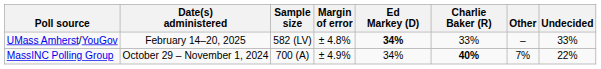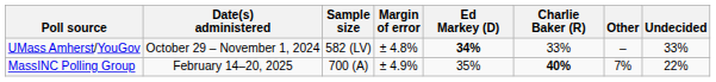UMass Amherst/YouGov | Date(s) administered: February 14–20, 2025 -> October 29 – November 1, 2024
MassINC Polling Group | Date(s) administered: October 29 – November 1, 2024 -> February 14–20, 2025
MassINC Polling Group | Ed Markey (D): 34% -> 35%
